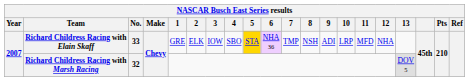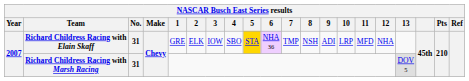Richard Childress Racing with Elain Skaff | No.: 33 -> 31
Richard Childress Racing with Marsh Racing | No.: 32 -> 31
